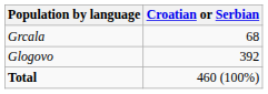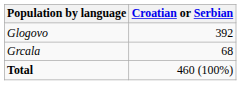rows swapped: Glogovo <-> Grcala
